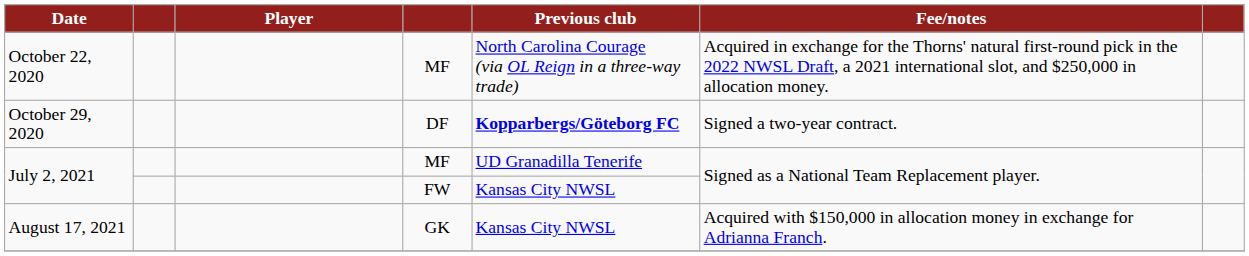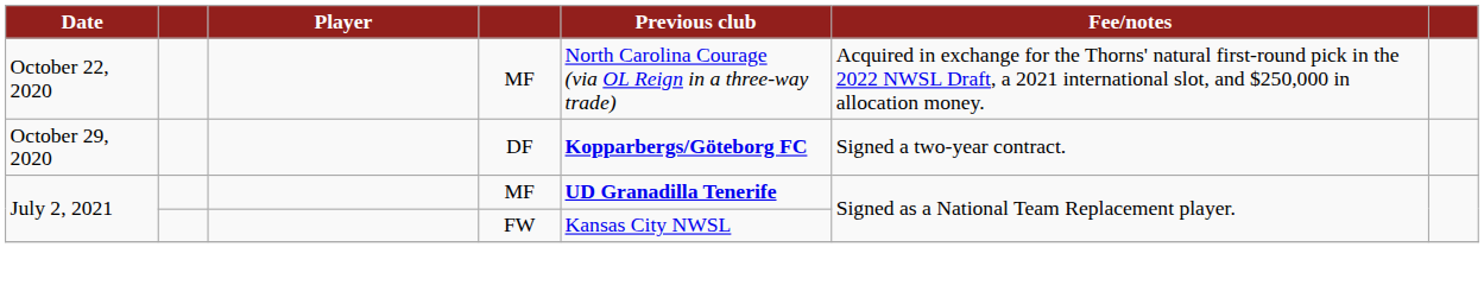July 2, 2021 / MF | Previous club: normal -> bold
- row: August 17, 2021 | GK | Kansas City NWSL | Acquired with $150,000 in allocation money in exchange for Adrianna Franch.
